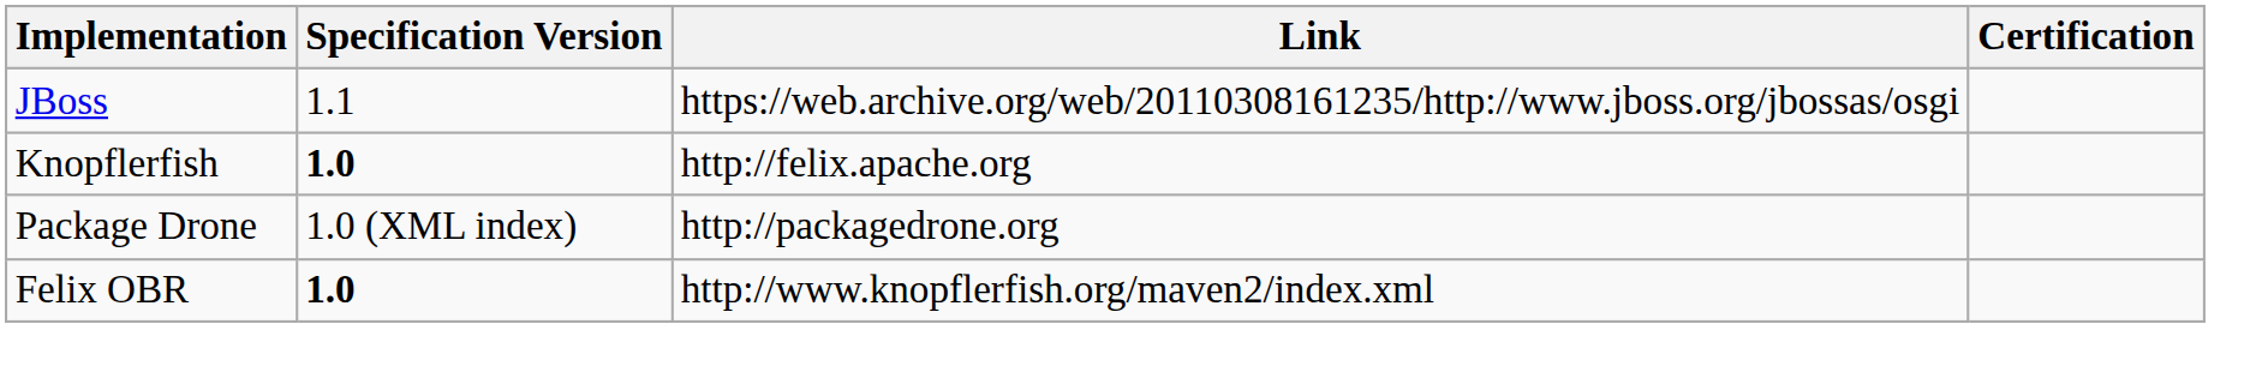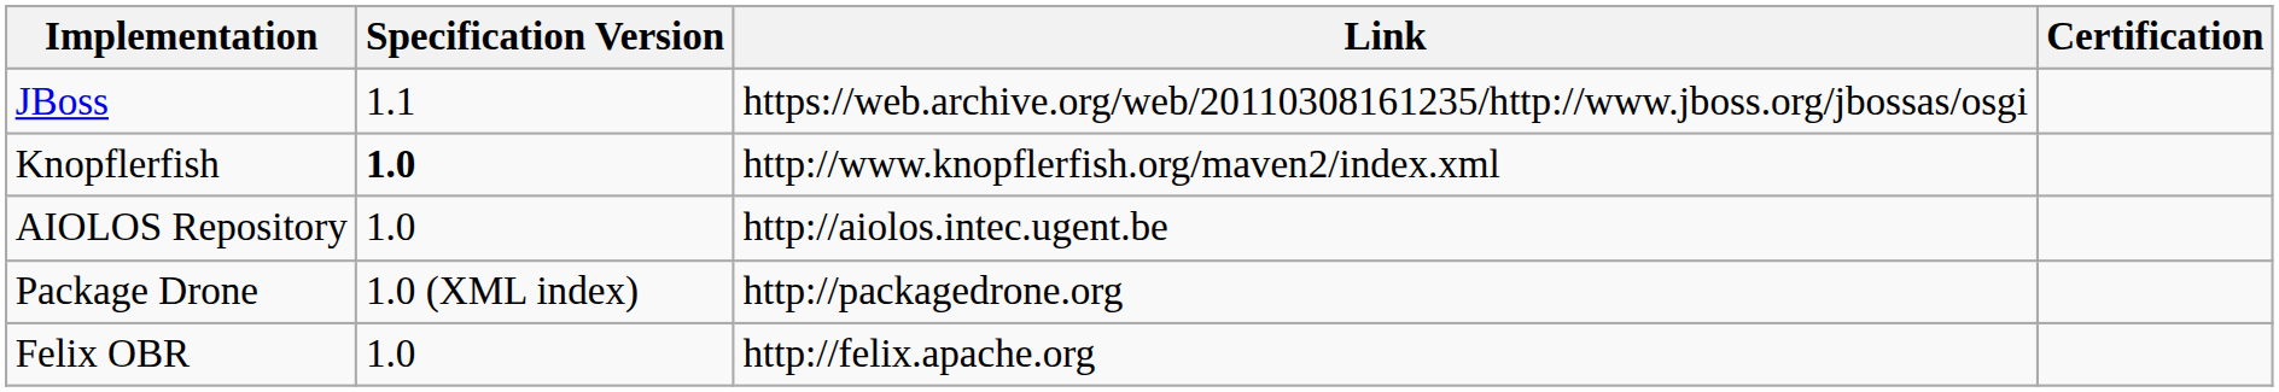Knopflerfish | Link: http://felix.apache.org -> http://www.knopflerfish.org/maven2/index.xml
+ row: AIOLOS Repository | 1.0 | http://aiolos.intec.ugent.be
Felix OBR | Specification Version: bold -> normal
Felix OBR | Link: http://www.knopflerfish.org/maven2/index.xml -> http://felix.apache.org
